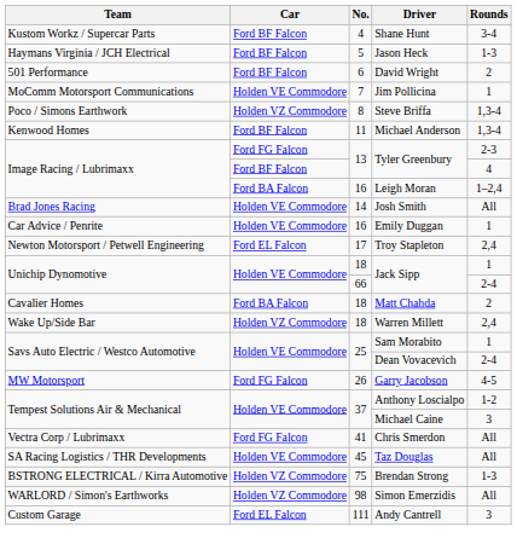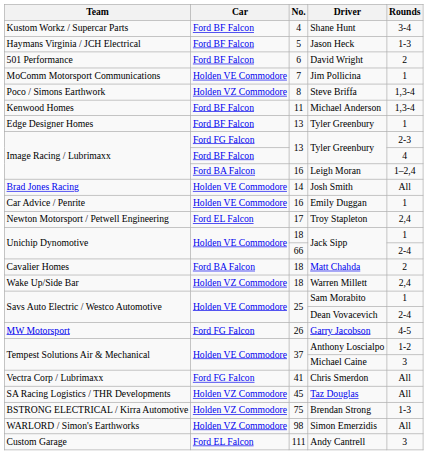+ row: Edge Designer Homes | Ford BF Falcon | 13 | Tyler Greenbury | 1
Taz Douglas | Car: Holden VE Commodore -> Holden VZ Commodore
